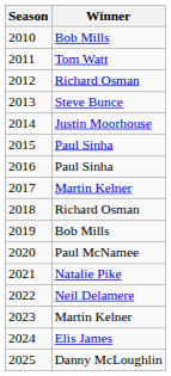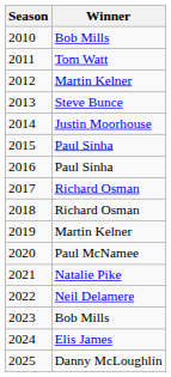2012 | Winner: Richard Osman -> Martin Kelner
2017 | Winner: Martin Kelner -> Richard Osman
2019 | Winner: Bob Mills -> Martin Kelner
2023 | Winner: Martin Kelner -> Bob Mills
